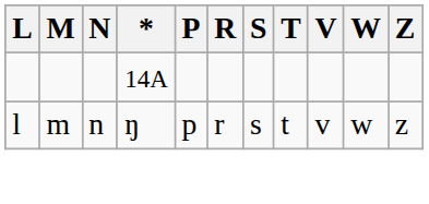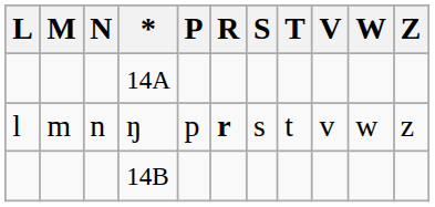ŋ | R: normal -> bold
+ row: 14B
